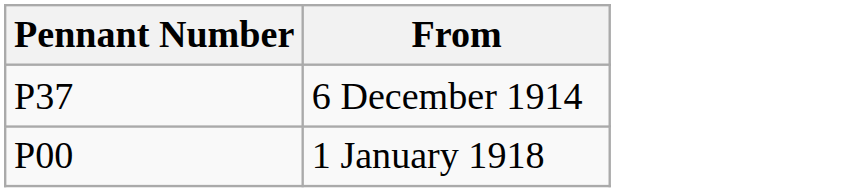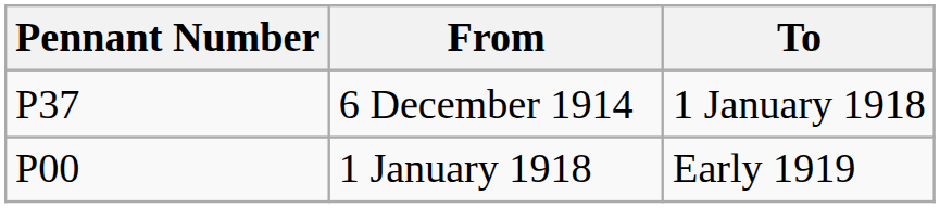+ column: To | 1 January 1918 | Early 1919
